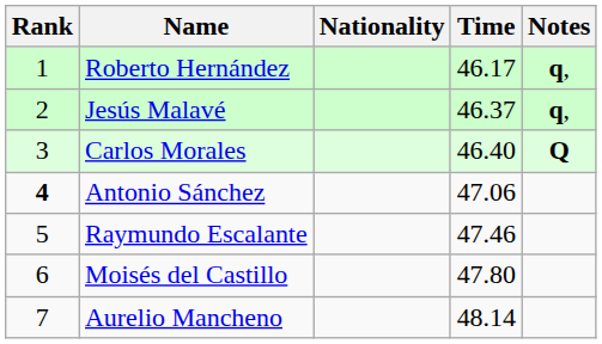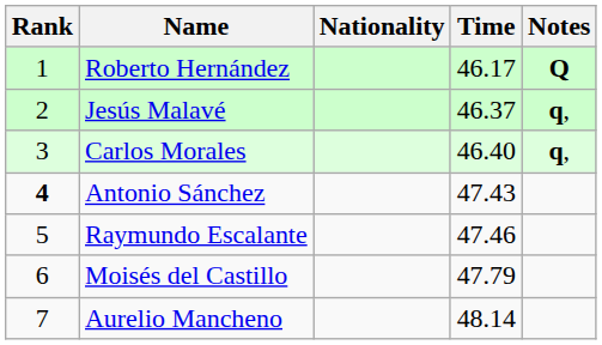Roberto Hernández | Notes: q, -> Q
Carlos Morales | Notes: Q -> q,
Antonio Sánchez | Time: 47.06 -> 47.43
Moisés del Castillo | Time: 47.80 -> 47.79
